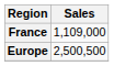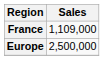Europe | Sales: 2,500,500 -> 2,500,000
